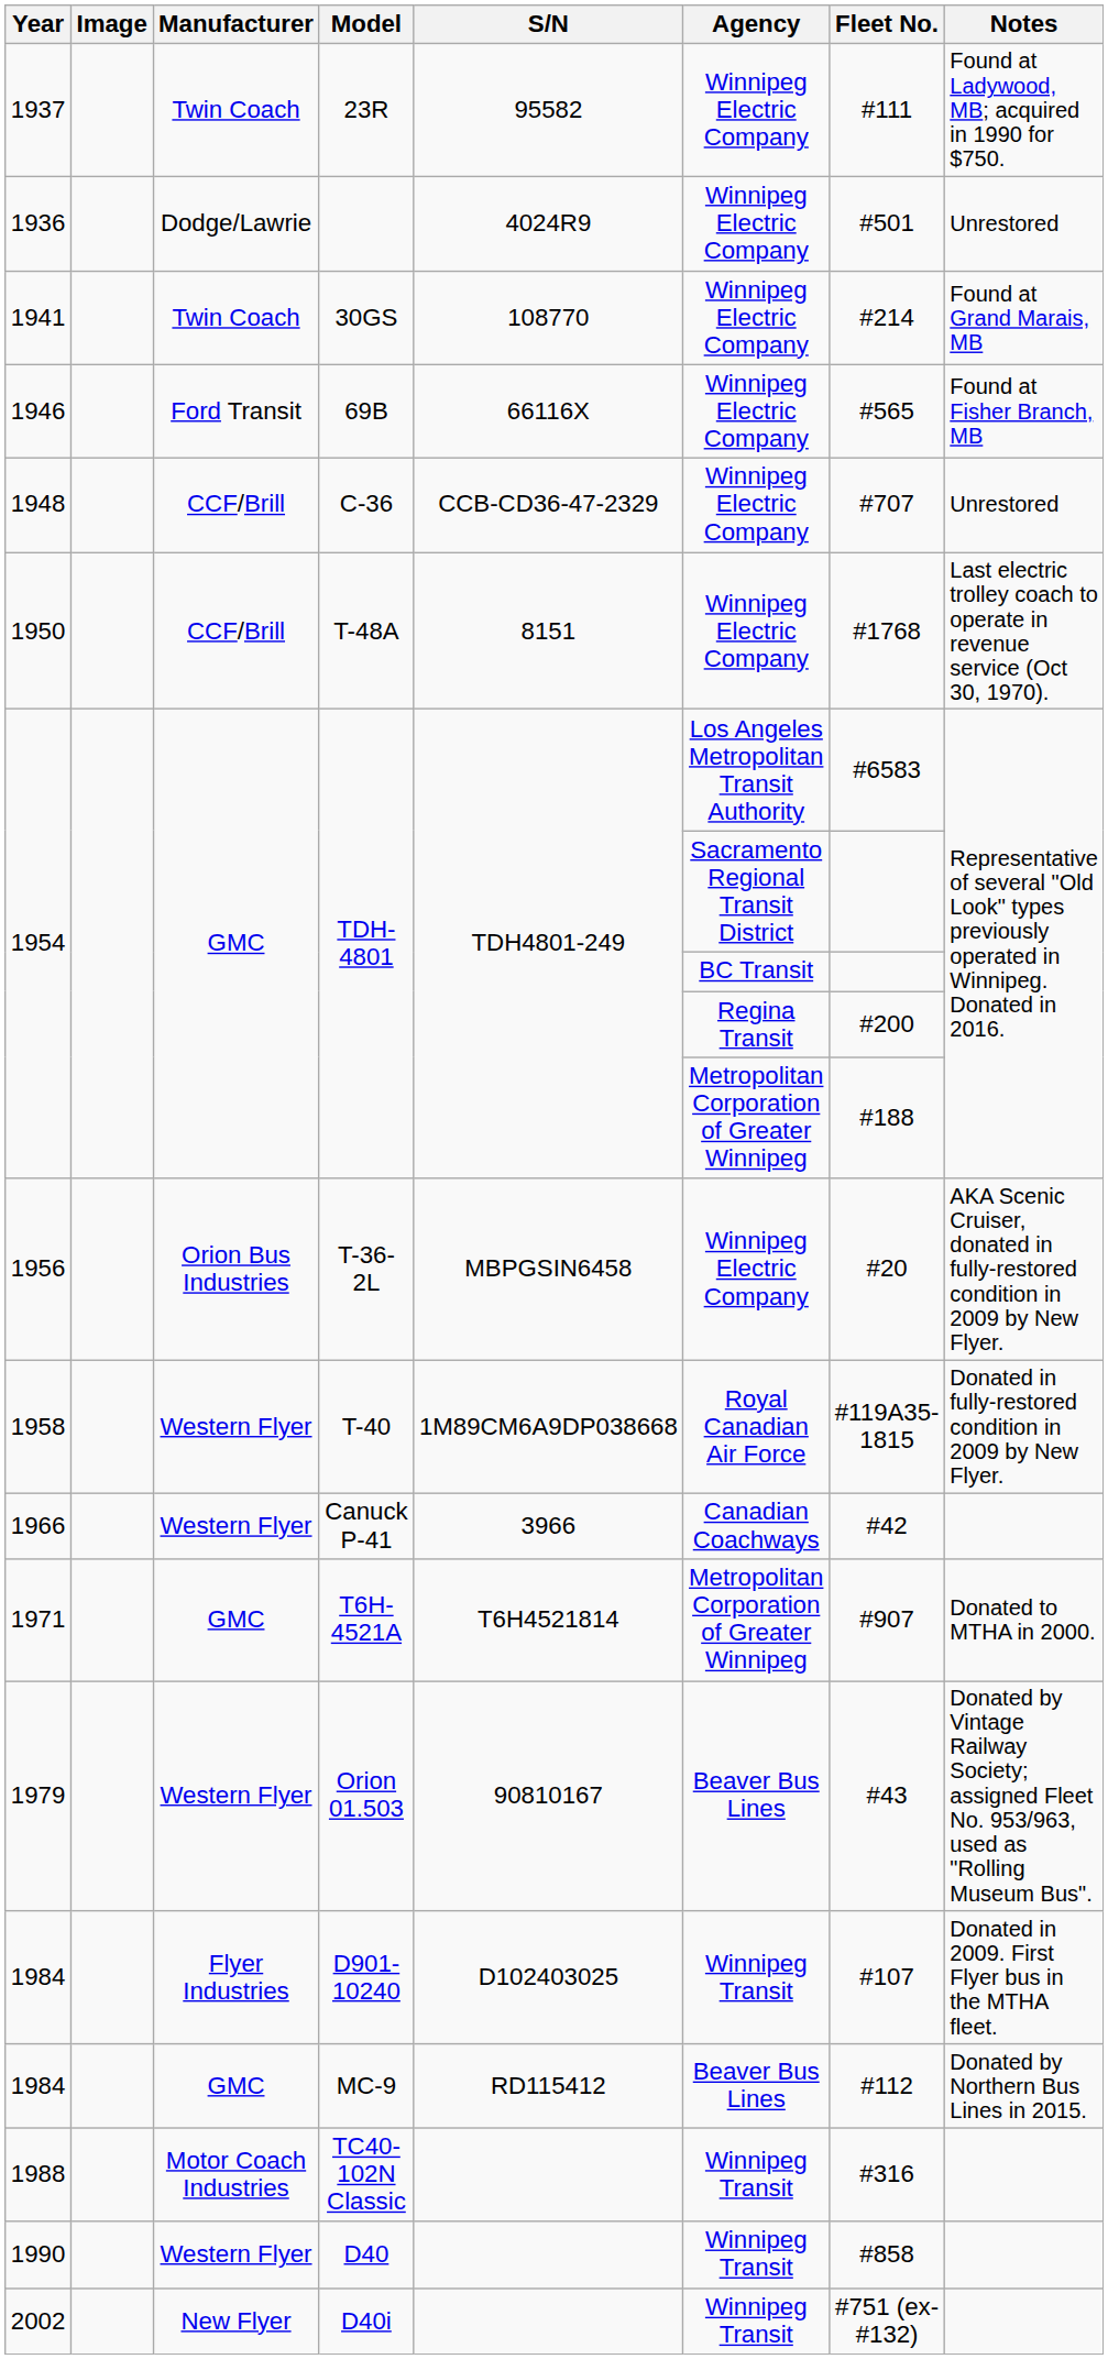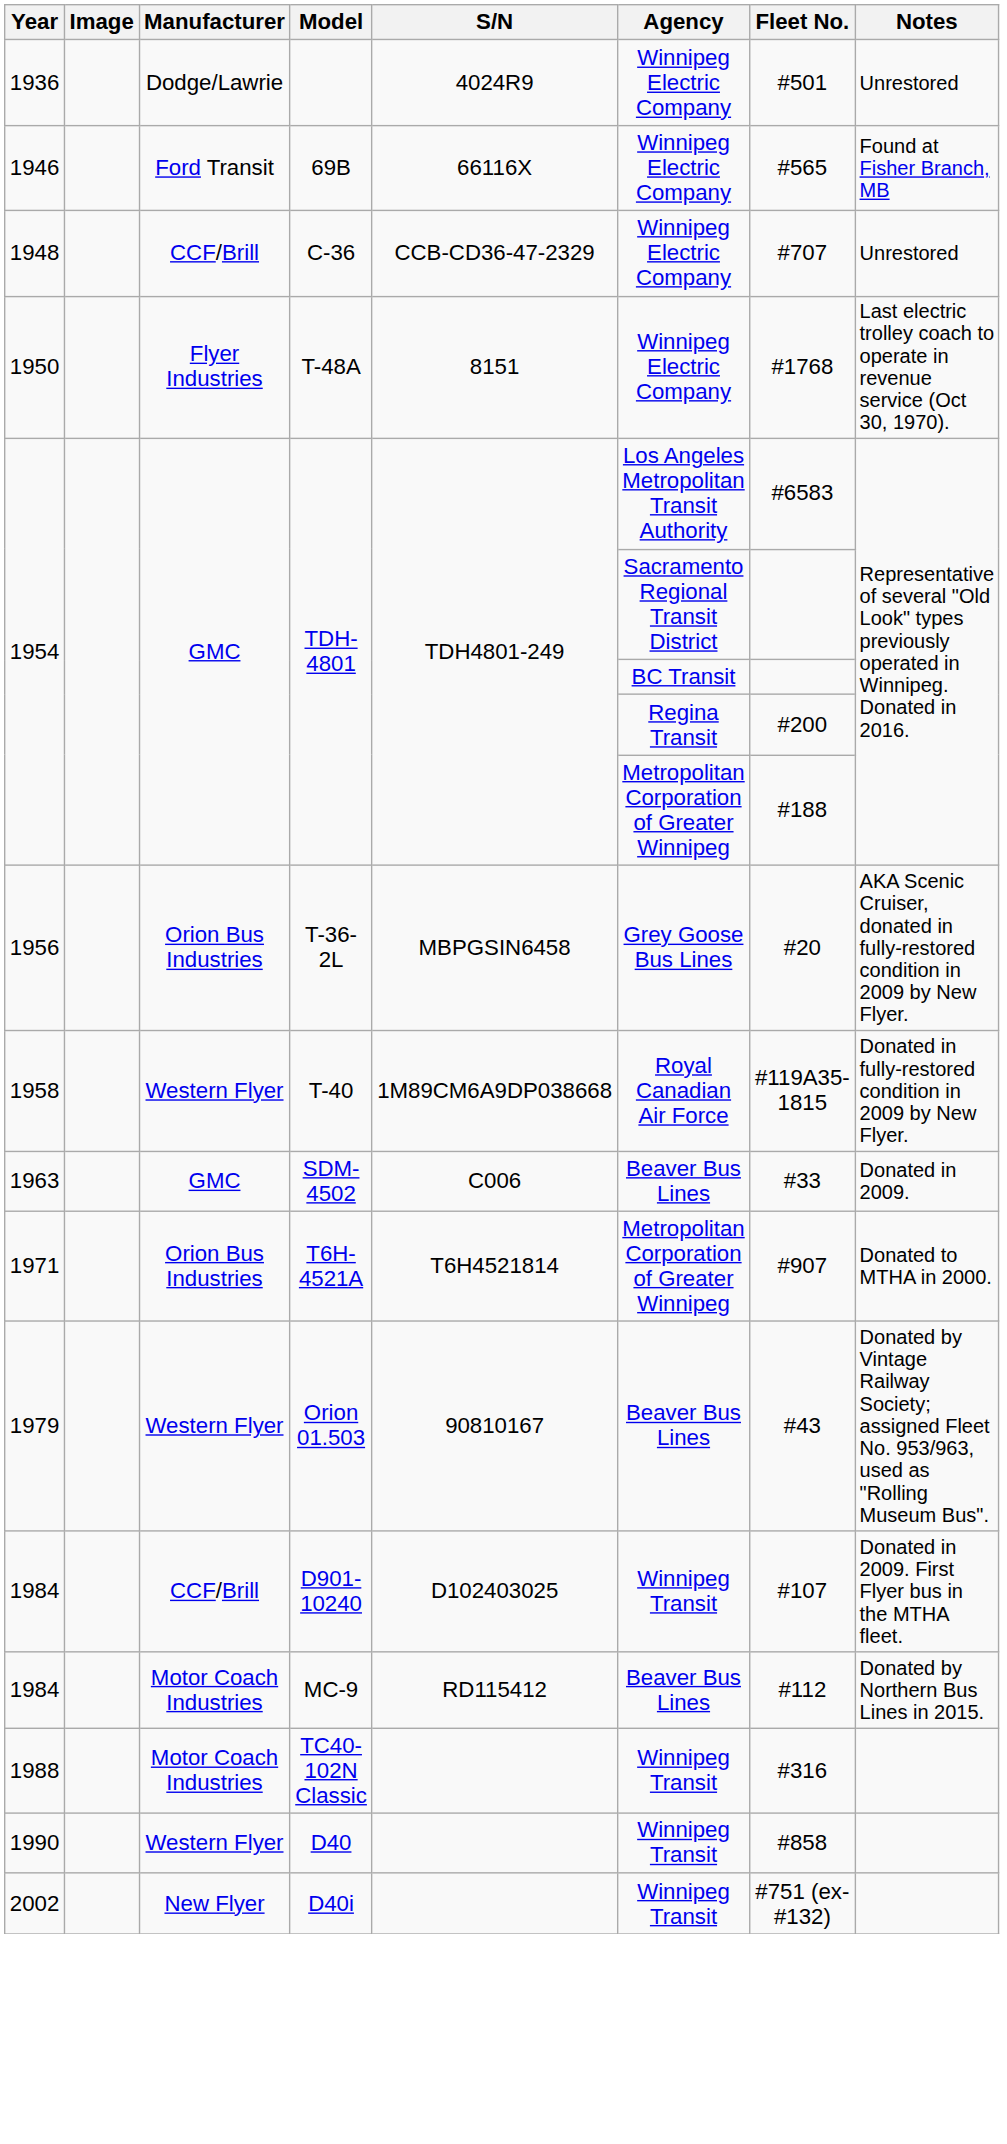- row: 1937 | Twin Coach | 23R | 95582 | Winnipeg Electric Company | #111 | Found at Ladywood, MB; acquired in 1990 for $750.
- row: 1941 | Twin Coach | 30GS | 108770 | Winnipeg Electric Company | #214 | Found at Grand Marais, MB
T-48A | Manufacturer: CCF/Brill -> Flyer Industries
T-36-2L | Agency: Winnipeg Electric Company -> Grey Goose Bus Lines
+ row: 1963 | GMC | SDM-4502 | C006 | Beaver Bus Lines | #33 | Donated in 2009.
- row: 1966 | Western Flyer | Canuck P-41 | 3966 | Canadian Coachways | #42
T6H-4521A | Manufacturer: GMC -> Orion Bus Industries
D901-10240 | Manufacturer: Flyer Industries -> CCF/Brill
MC-9 | Manufacturer: GMC -> Motor Coach Industries
